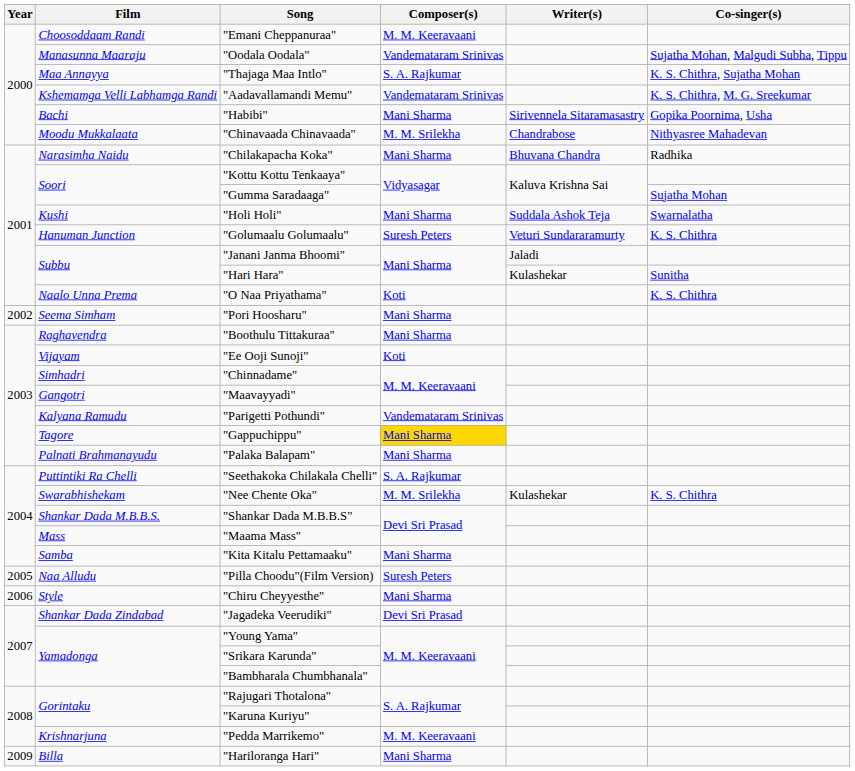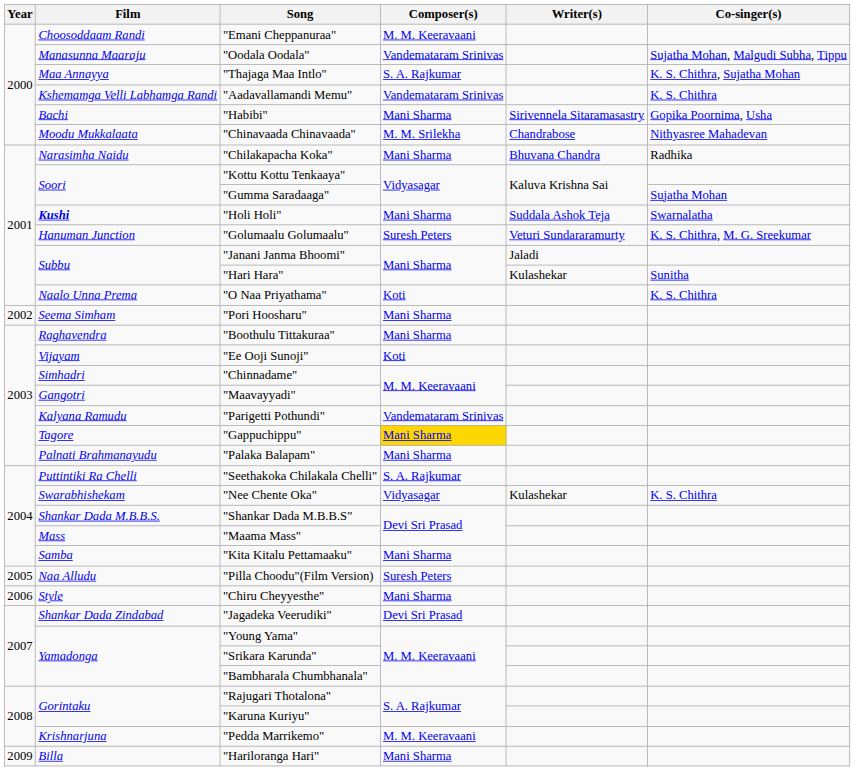"Aadavallamandi Memu" | Co-singer(s): K. S. Chithra, M. G. Sreekumar -> K. S. Chithra
"Holi Holi" | Film: normal -> bold
"Golumaalu Golumaalu" | Co-singer(s): K. S. Chithra -> K. S. Chithra, M. G. Sreekumar
"Nee Chente Oka" | Composer(s): M. M. Srilekha -> Vidyasagar
